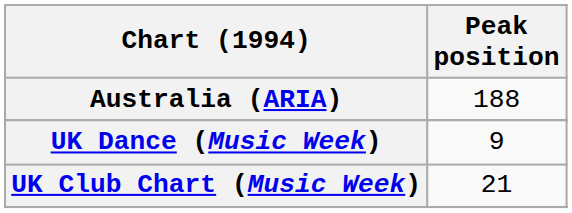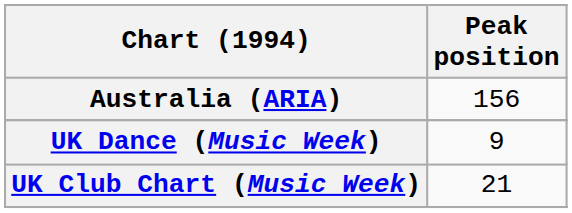Australia (ARIA) | Peak position: 188 -> 156
